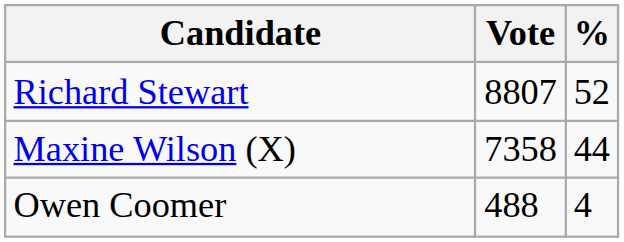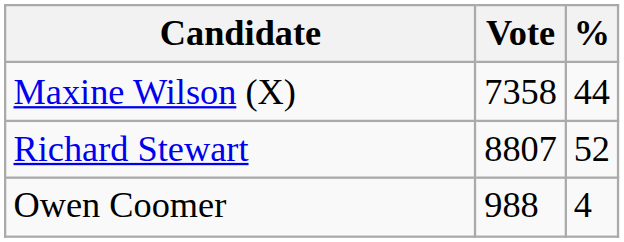rows swapped: Richard Stewart <-> Maxine Wilson (X)
Owen Coomer | Vote: 488 -> 988
